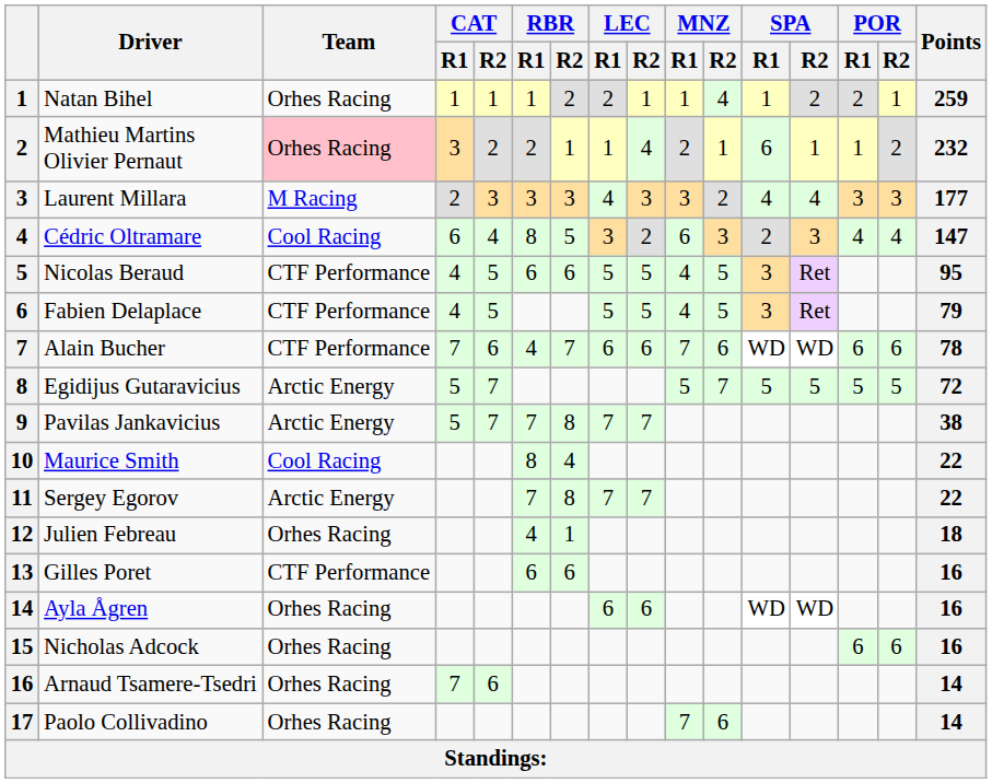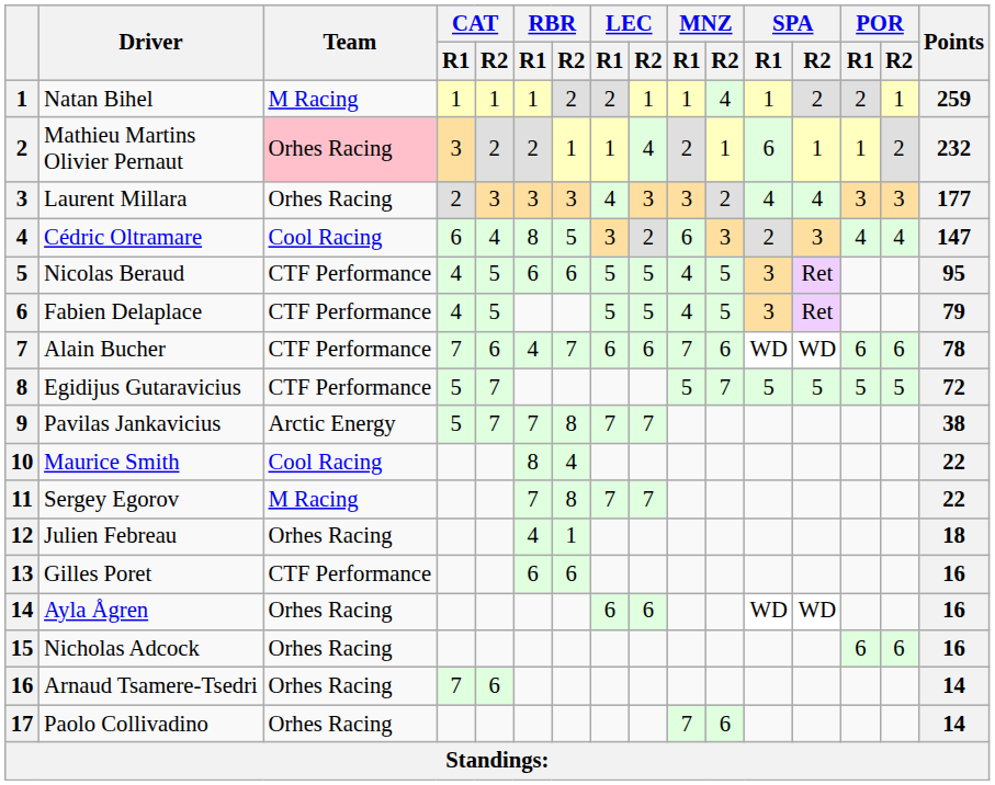Natan Bihel | Team: Orhes Racing -> M Racing
Laurent Millara | Team: M Racing -> Orhes Racing
Egidijus Gutaravicius | Team: Arctic Energy -> CTF Performance
Sergey Egorov | Team: Arctic Energy -> M Racing
